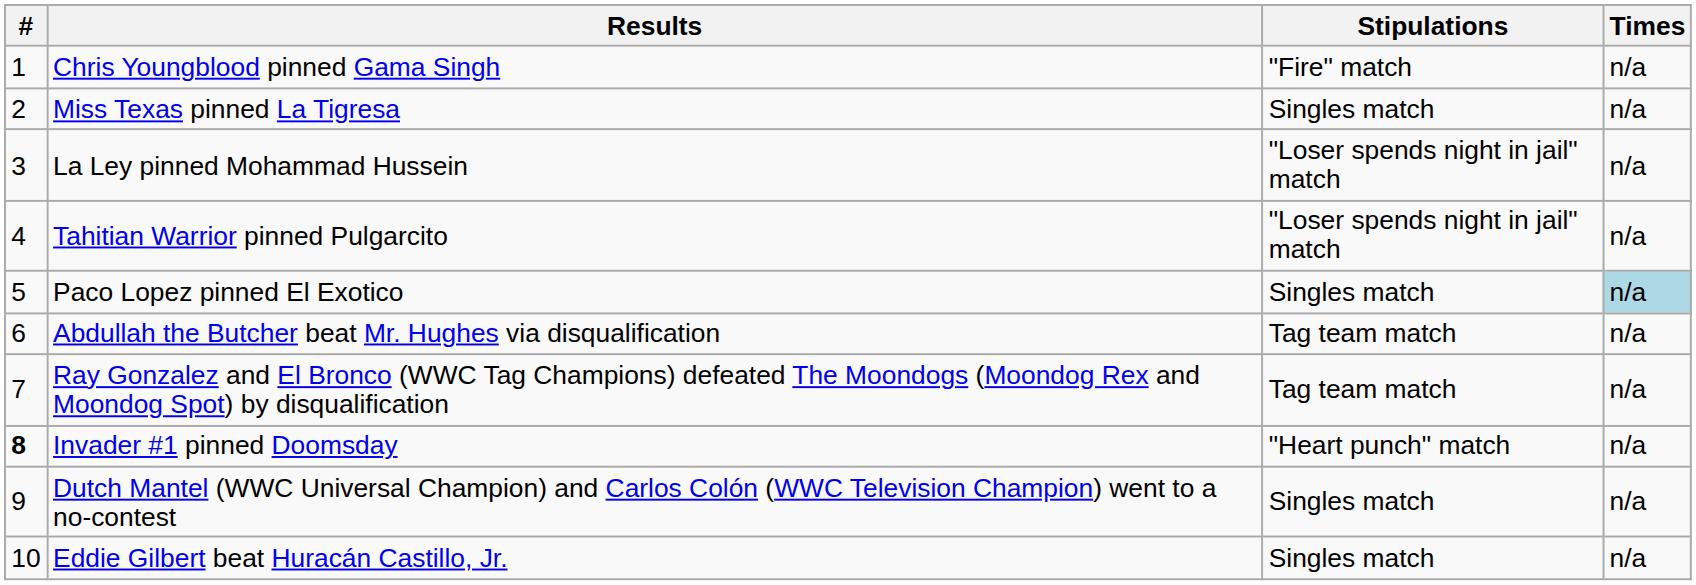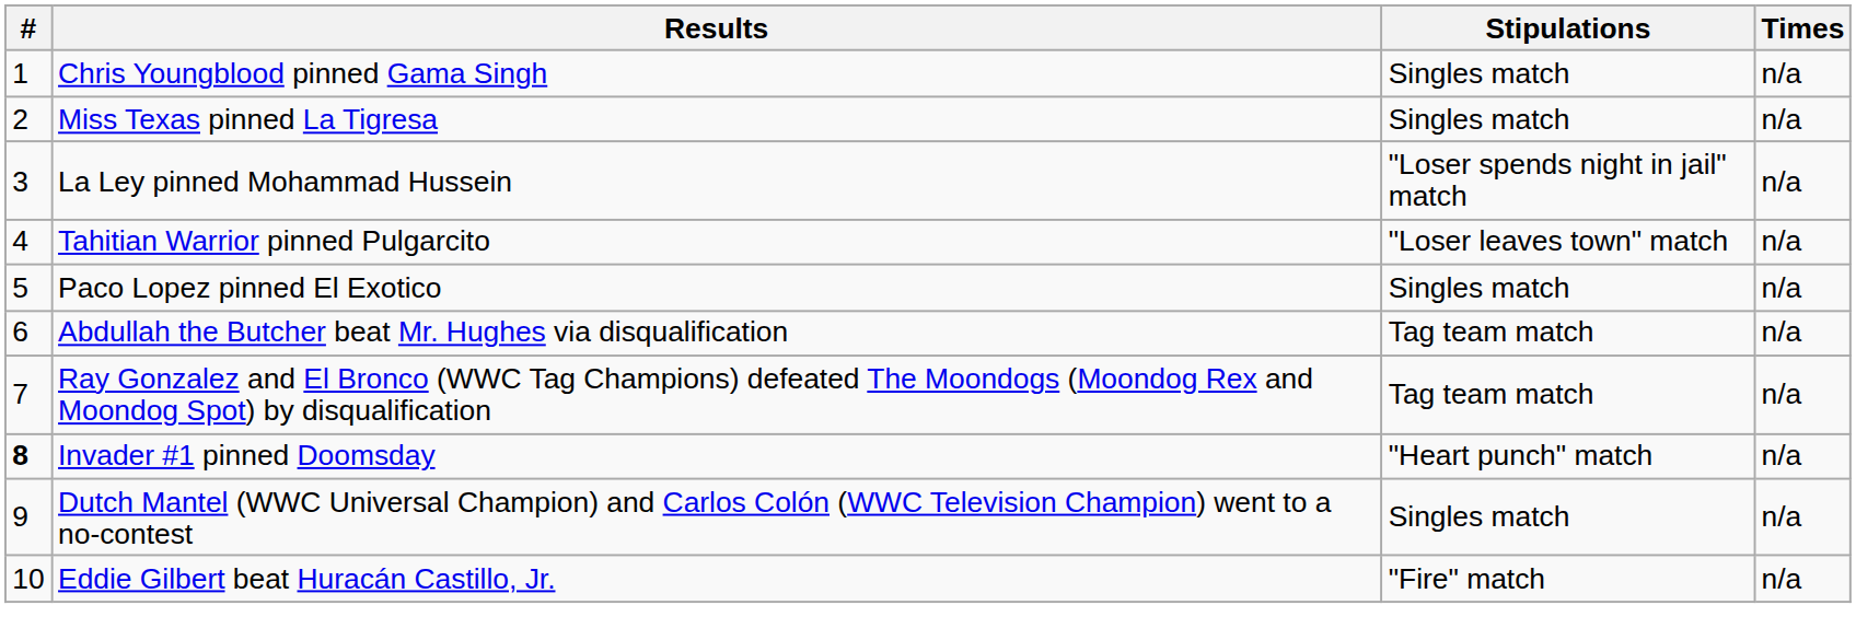Chris Youngblood pinned Gama Singh | Stipulations: "Fire" match -> Singles match
Tahitian Warrior pinned Pulgarcito | Stipulations: "Loser spends night in jail" match -> "Loser leaves town" match
Paco Lopez pinned El Exotico | Times: lightblue background -> no background
Eddie Gilbert beat Huracán Castillo, Jr. | Stipulations: Singles match -> "Fire" match
